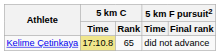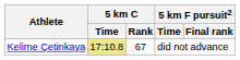Kelime Çetinkaya | 5 km C / Rank: 65 -> 67
